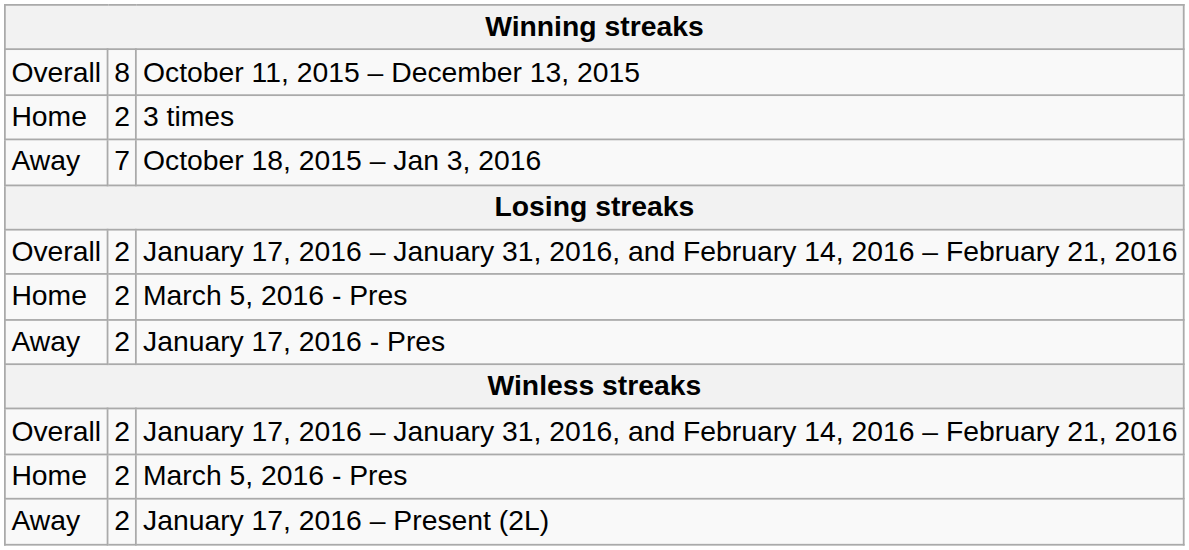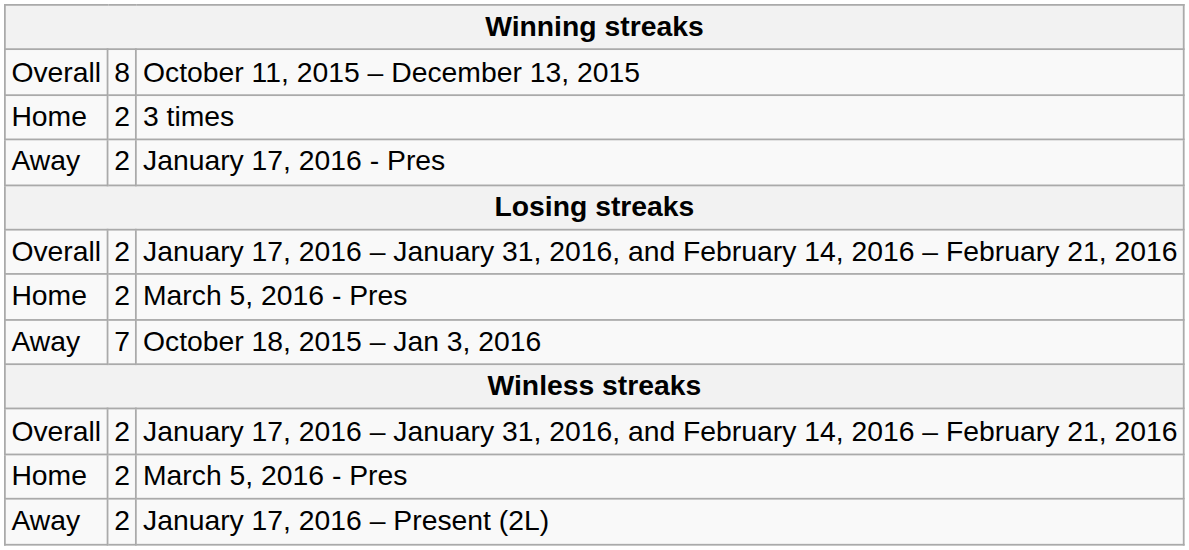rows swapped: October 18, 2015 – Jan 3, 2016 <-> January 17, 2016 - Pres
